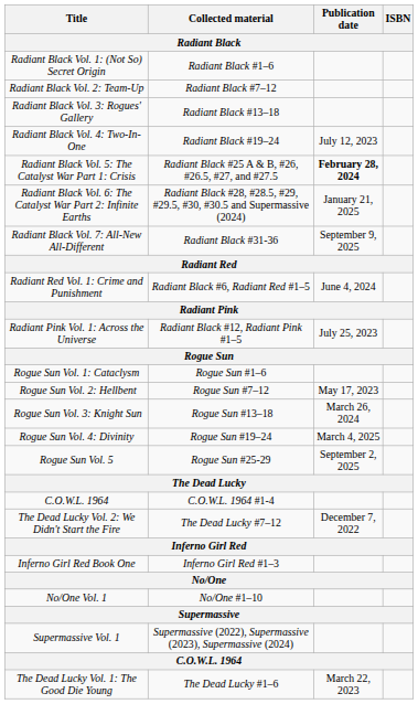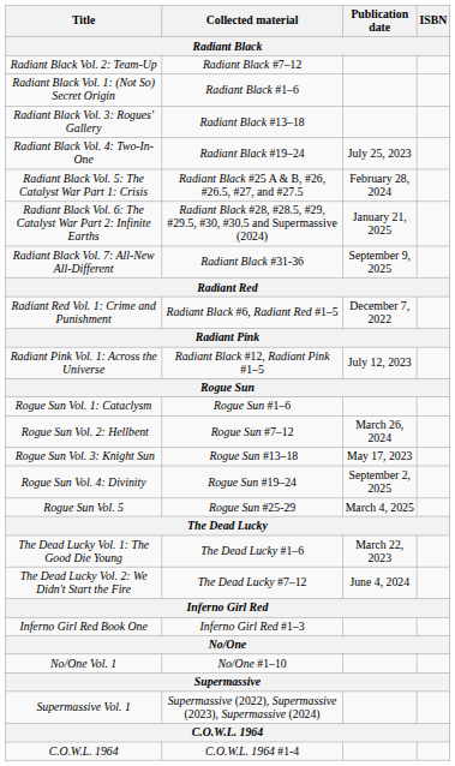rows swapped: Radiant Black Vol. 1: (Not So) Secret Origin <-> Radiant Black Vol. 2: Team-Up
Radiant Black Vol. 4: Two-In-One | Publication date: July 12, 2023 -> July 25, 2023
Radiant Black Vol. 5: The Catalyst War Part 1: Crisis | Publication date: bold -> normal
Radiant Red Vol. 1: Crime and Punishment | Publication date: June 4, 2024 -> December 7, 2022
Radiant Pink Vol. 1: Across the Universe | Publication date: July 25, 2023 -> July 12, 2023
Rogue Sun Vol. 2: Hellbent | Publication date: May 17, 2023 -> March 26, 2024
Rogue Sun Vol. 3: Knight Sun | Publication date: March 26, 2024 -> May 17, 2023
Rogue Sun Vol. 4: Divinity | Publication date: March 4, 2025 -> September 2, 2025
Rogue Sun Vol. 5 | Publication date: September 2, 2025 -> March 4, 2025
rows swapped: The Dead Lucky Vol. 1: The Good Die Young <-> C.O.W.L. 1964 / C.O.W.L. 1964 #1-4
The Dead Lucky Vol. 2: We Didn't Start the Fire | Publication date: December 7, 2022 -> June 4, 2024
